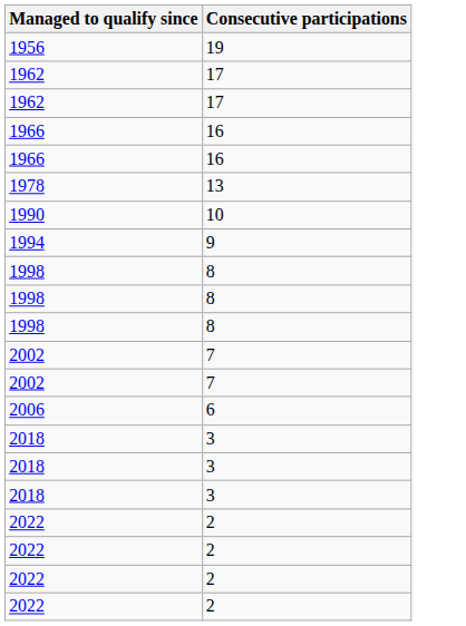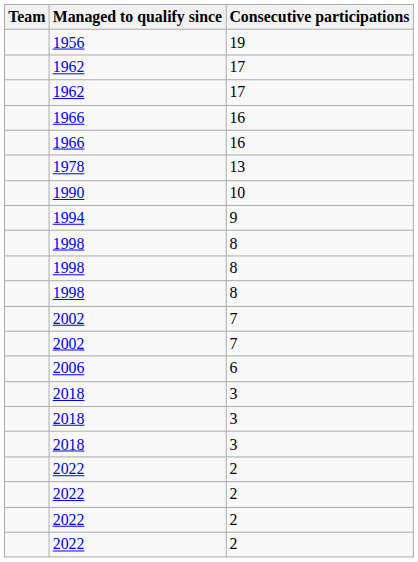+ column: Team
